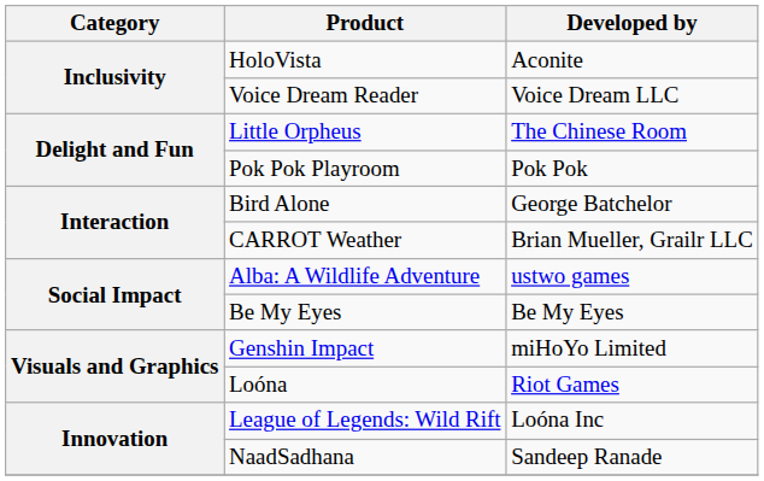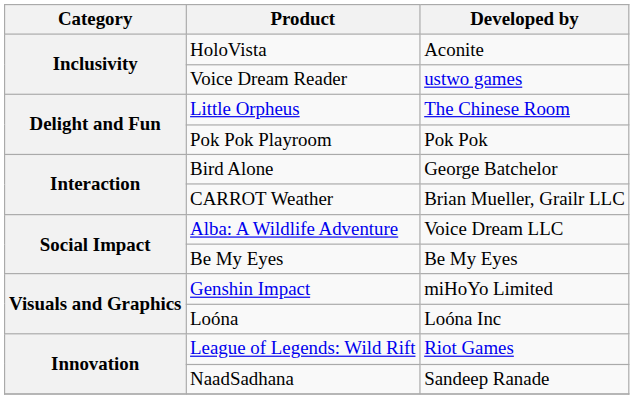Voice Dream Reader | Developed by: Voice Dream LLC -> ustwo games
Alba: A Wildlife Adventure | Developed by: ustwo games -> Voice Dream LLC
Loóna | Developed by: Riot Games -> Loóna Inc
League of Legends: Wild Rift | Developed by: Loóna Inc -> Riot Games
